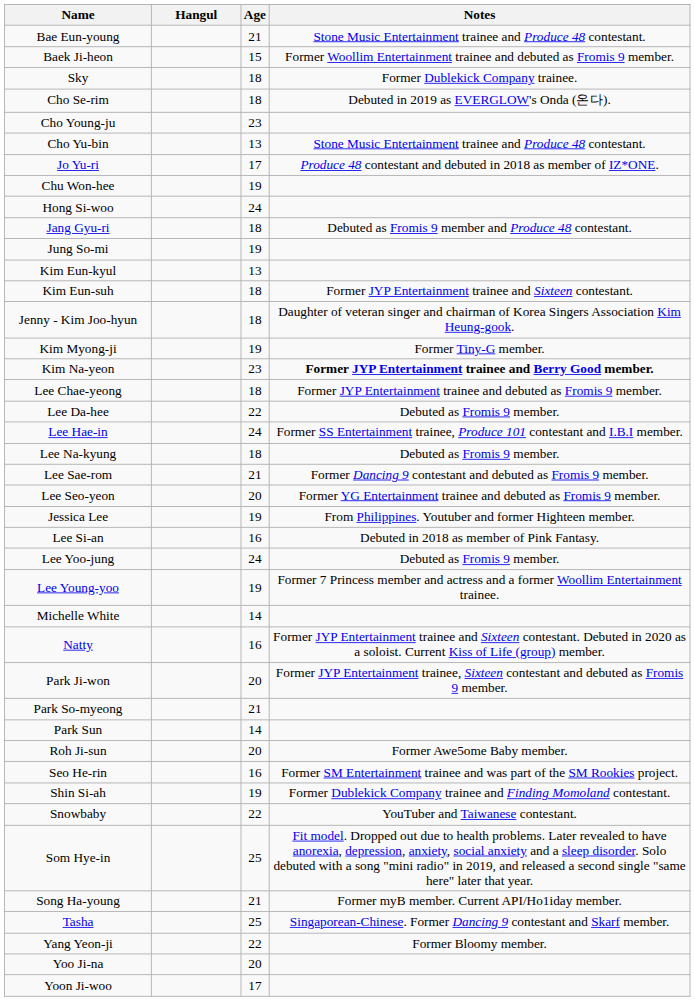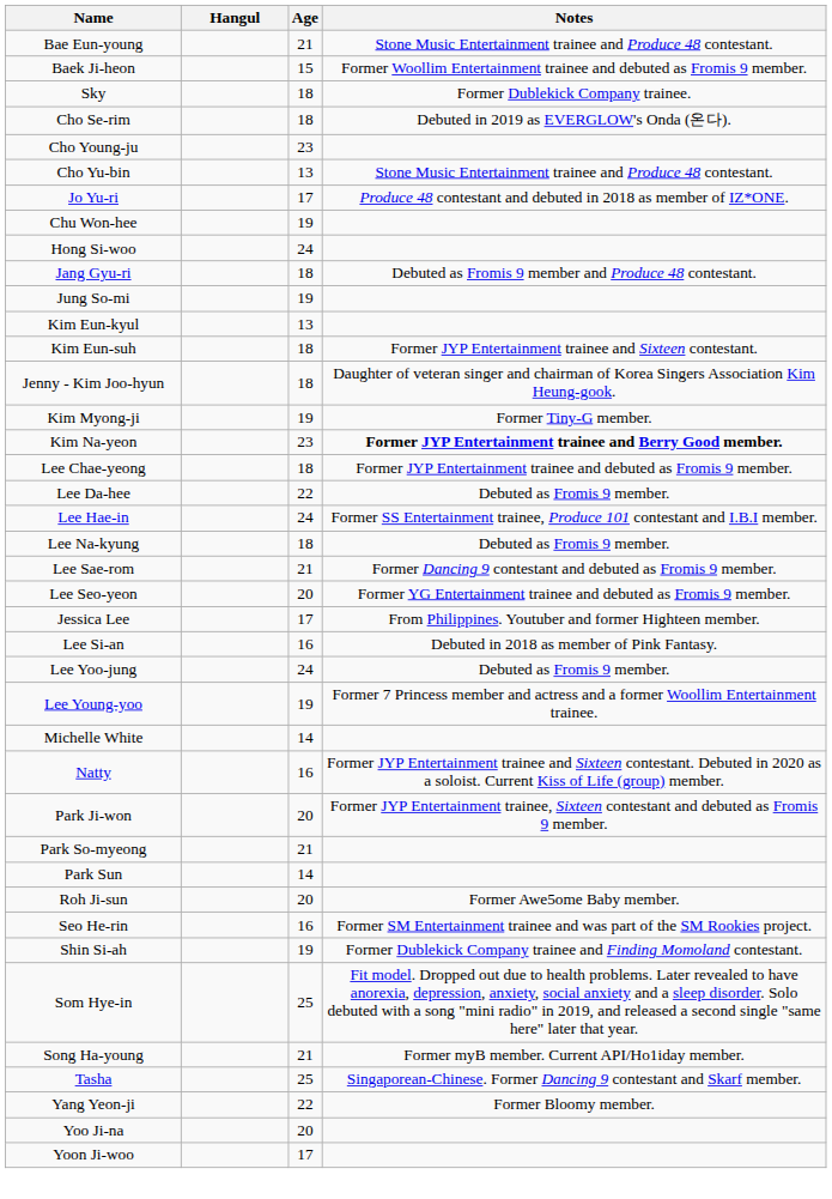Jessica Lee | Age: 19 -> 17
- row: Snowbaby | 22 | YouTuber and Taiwanese contestant.
